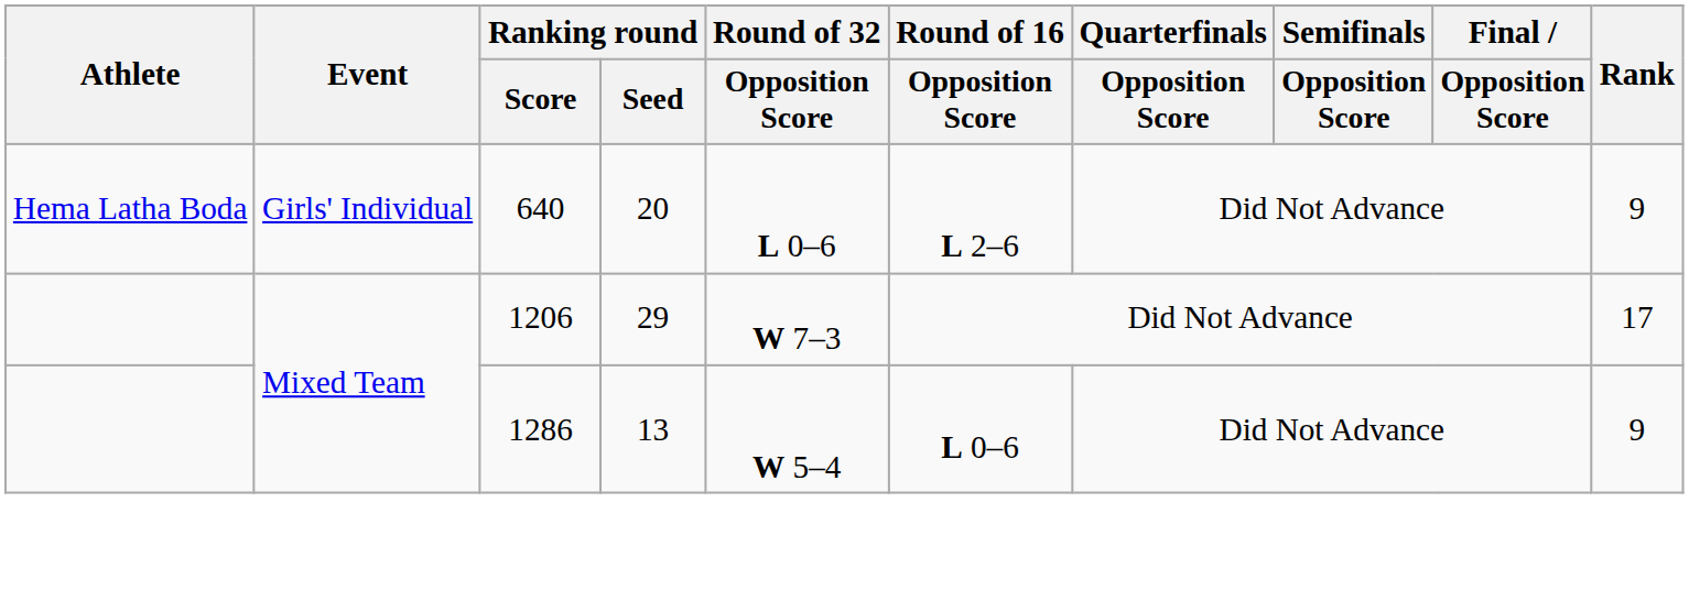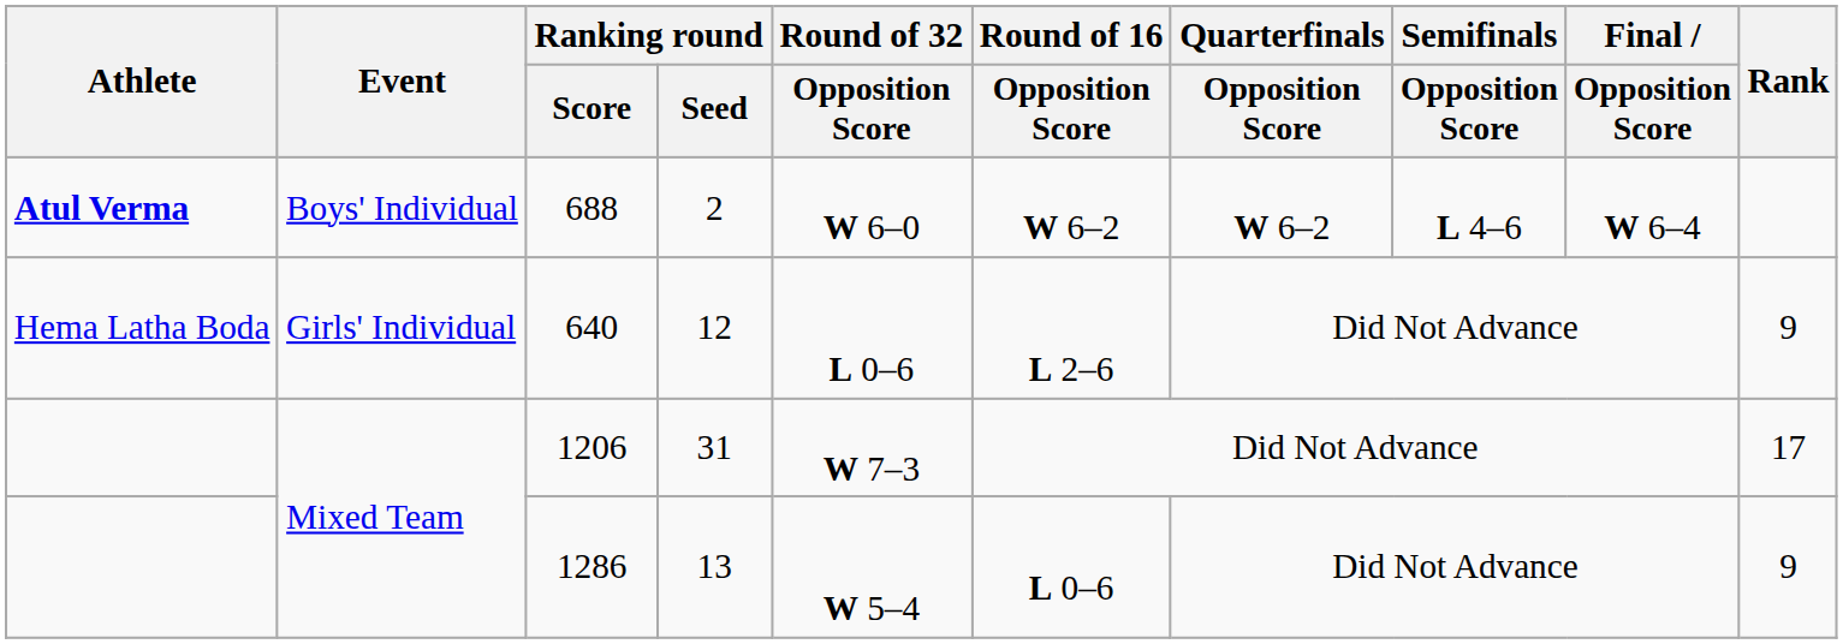+ row: Atul Verma | Boys' Individual | 688 | 2 | W 6–0 | W 6–2 | W 6–2 | L 4–6 | W 6–4
640 | Ranking round / Seed: 20 -> 12
1206 | Ranking round / Seed: 29 -> 31
